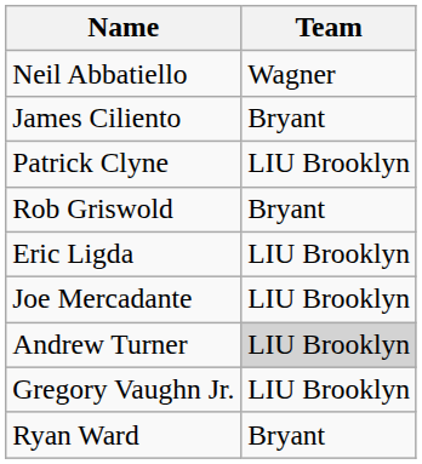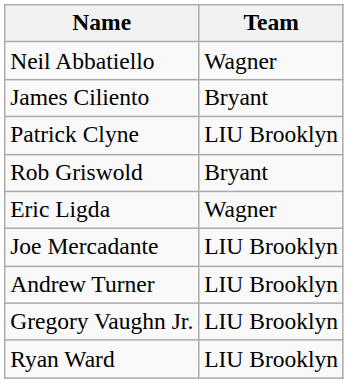Eric Ligda | Team: LIU Brooklyn -> Wagner
Andrew Turner | Team: lightgrey background -> no background
Ryan Ward | Team: Bryant -> LIU Brooklyn
